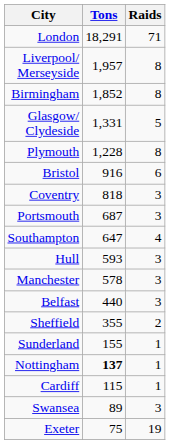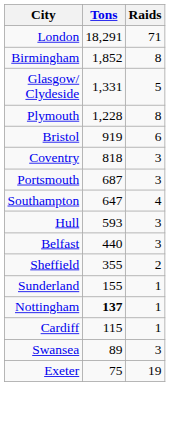- row: Liverpool/ Merseyside | 1,957 | 8
Bristol | Tons: 916 -> 919
- row: Manchester | 578 | 3
